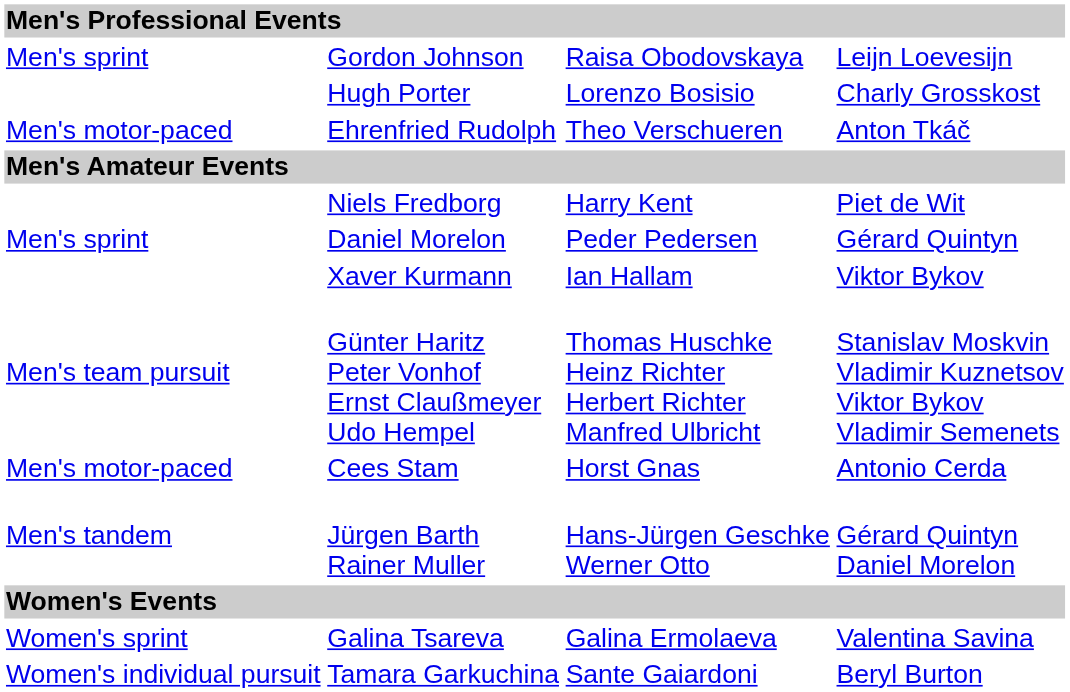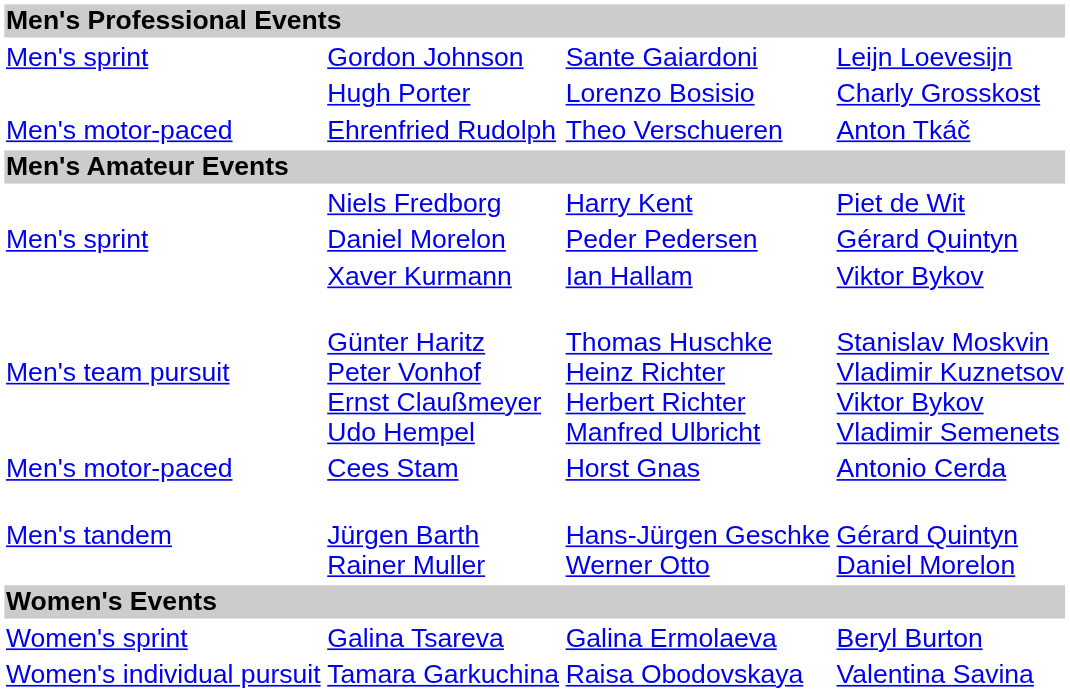Gordon Johnson | column 3: Raisa Obodovskaya -> Sante Gaiardoni
Galina Tsareva | column 4: Valentina Savina -> Beryl Burton
Tamara Garkuchina | column 3: Sante Gaiardoni -> Raisa Obodovskaya
Tamara Garkuchina | column 4: Beryl Burton -> Valentina Savina
